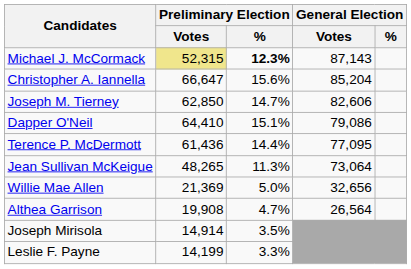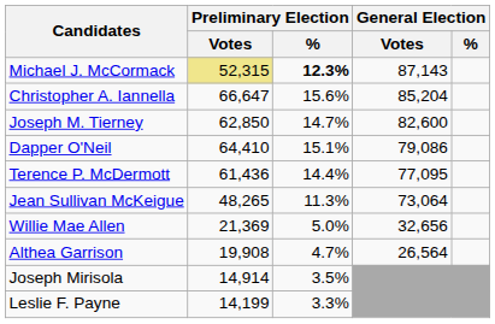Joseph M. Tierney | General Election / Votes: 82,606 -> 82,600
